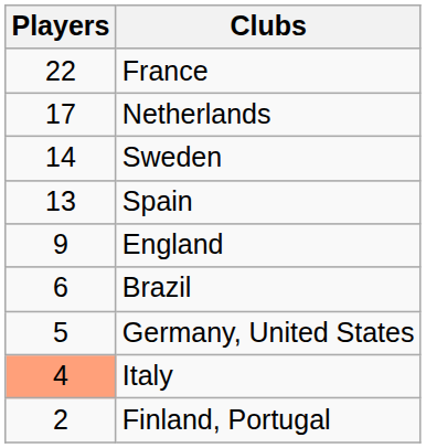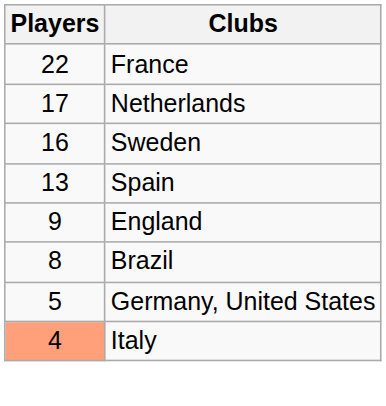Sweden | Players: 14 -> 16
Brazil | Players: 6 -> 8
- row: 2 | Finland, Portugal
